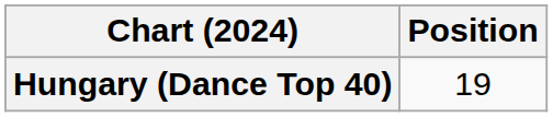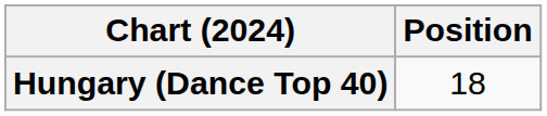Hungary (Dance Top 40) | Position: 19 -> 18
